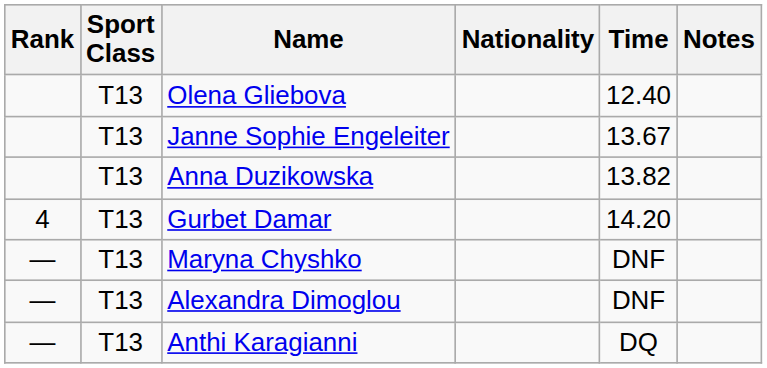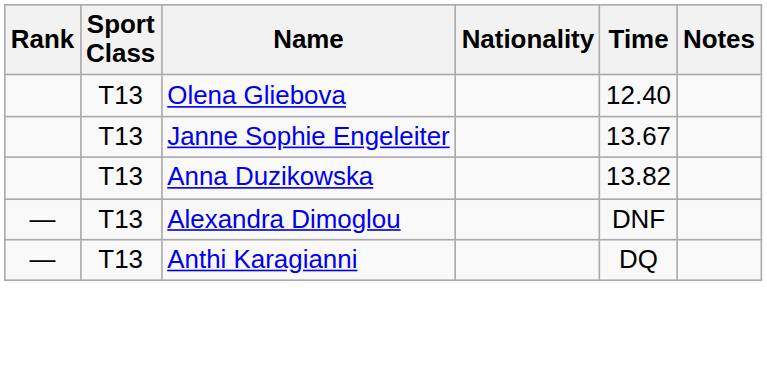- row: 4 | T13 | Gurbet Damar | 14.20
- row: — | T13 | Maryna Chyshko | DNF
